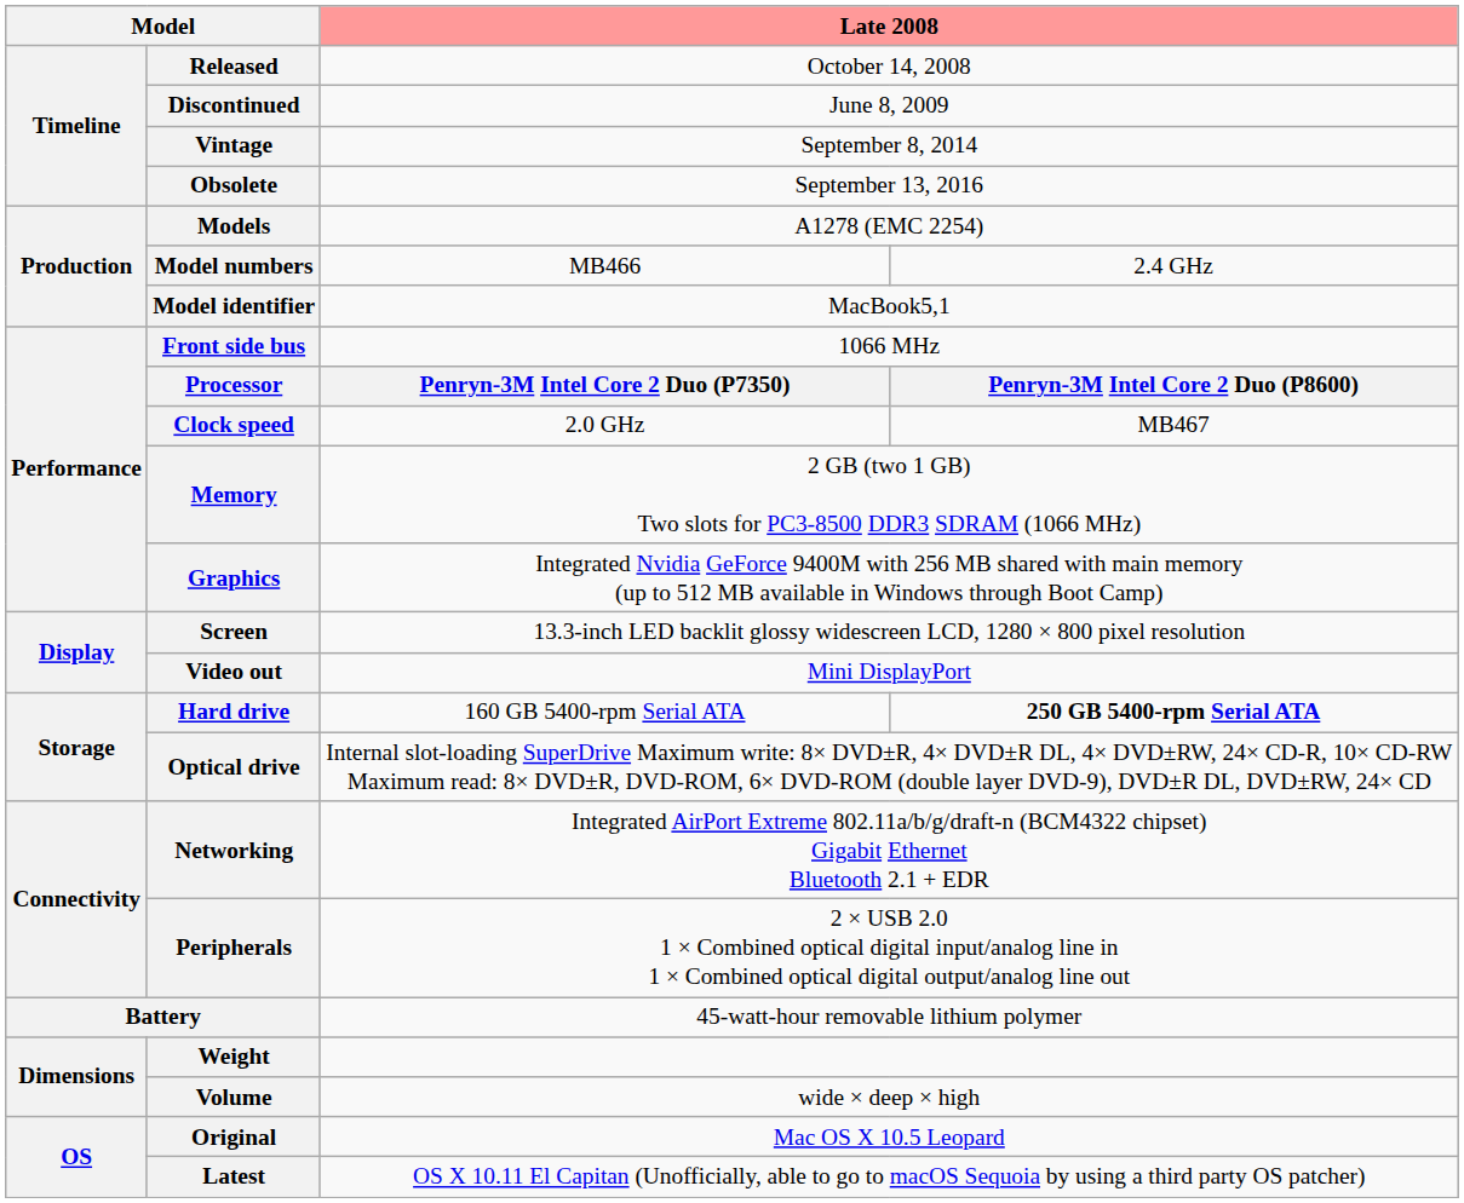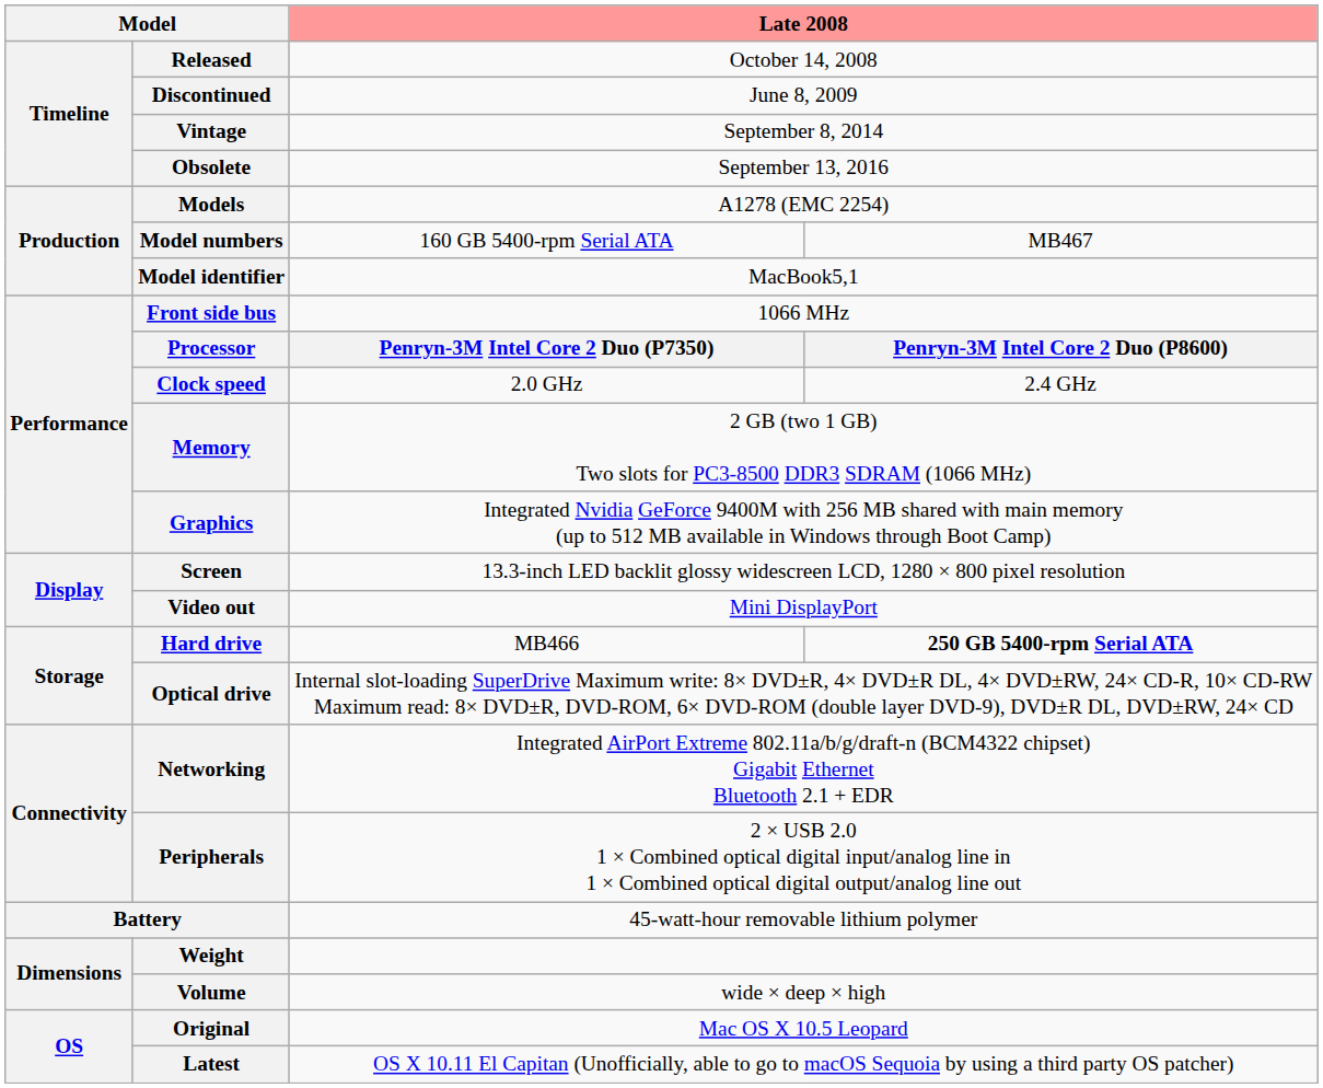Model numbers | column 3: MB466 -> 160 GB 5400-rpm Serial ATA
Model numbers | column 4: 2.4 GHz -> MB467
Clock speed | column 4: MB467 -> 2.4 GHz
Hard drive | column 3: 160 GB 5400-rpm Serial ATA -> MB466
